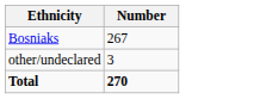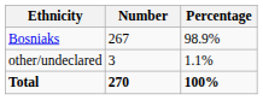+ column: Percentage | 98.9% | 1.1% | 100%
